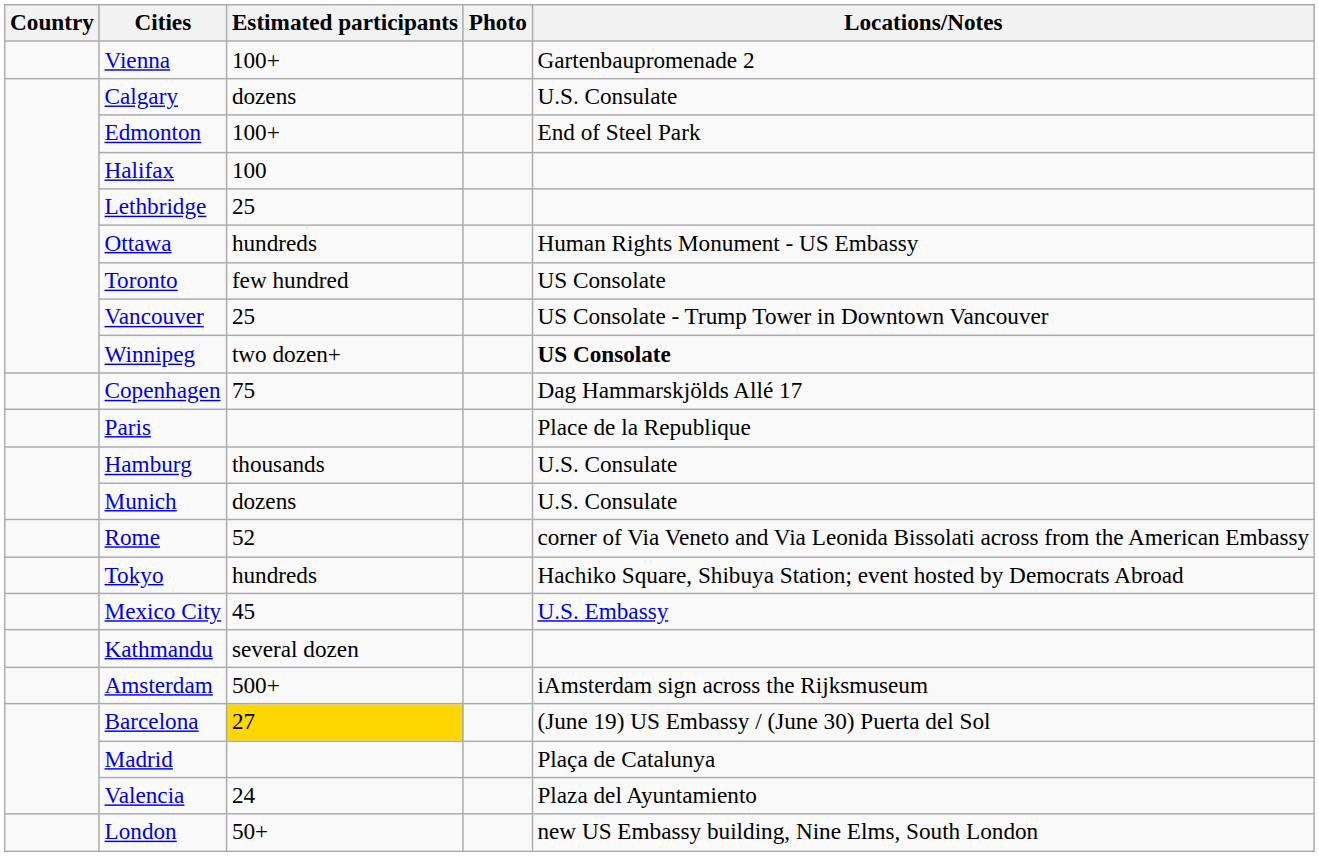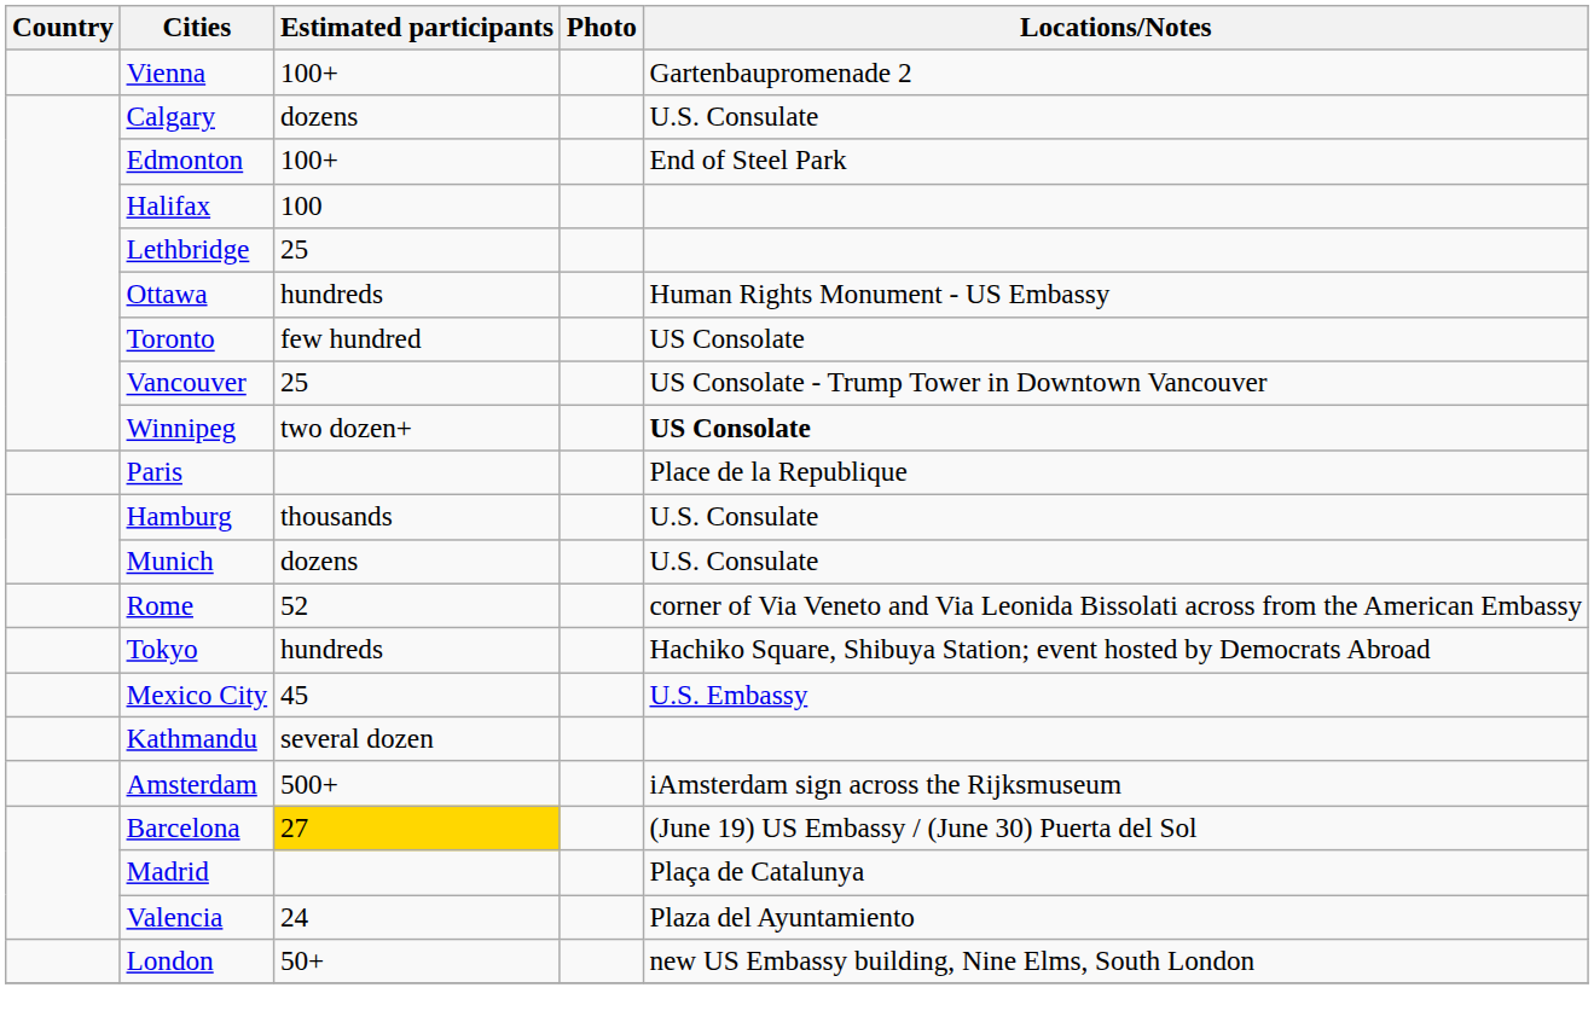- row: Copenhagen | 75 | Dag Hammarskjölds Allé 17
